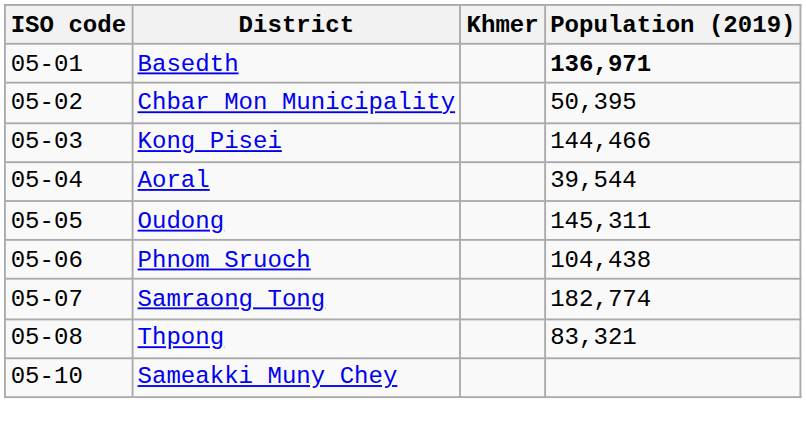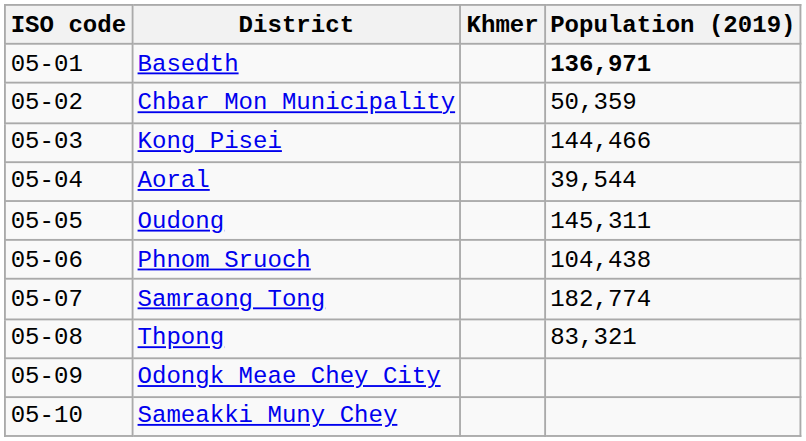Chbar Mon Municipality | Population (2019): 50,395 -> 50,359
+ row: 05-09 | Odongk Meae Chey City
